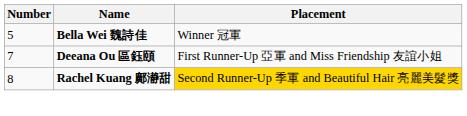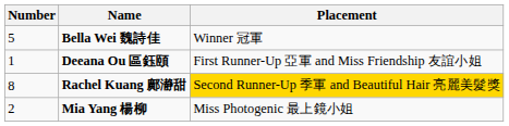Deeana Ou 區鈺頤 | Number: 7 -> 1
+ row: 2 | Mia Yang 楊柳 | Miss Photogenic 最上鏡小姐
